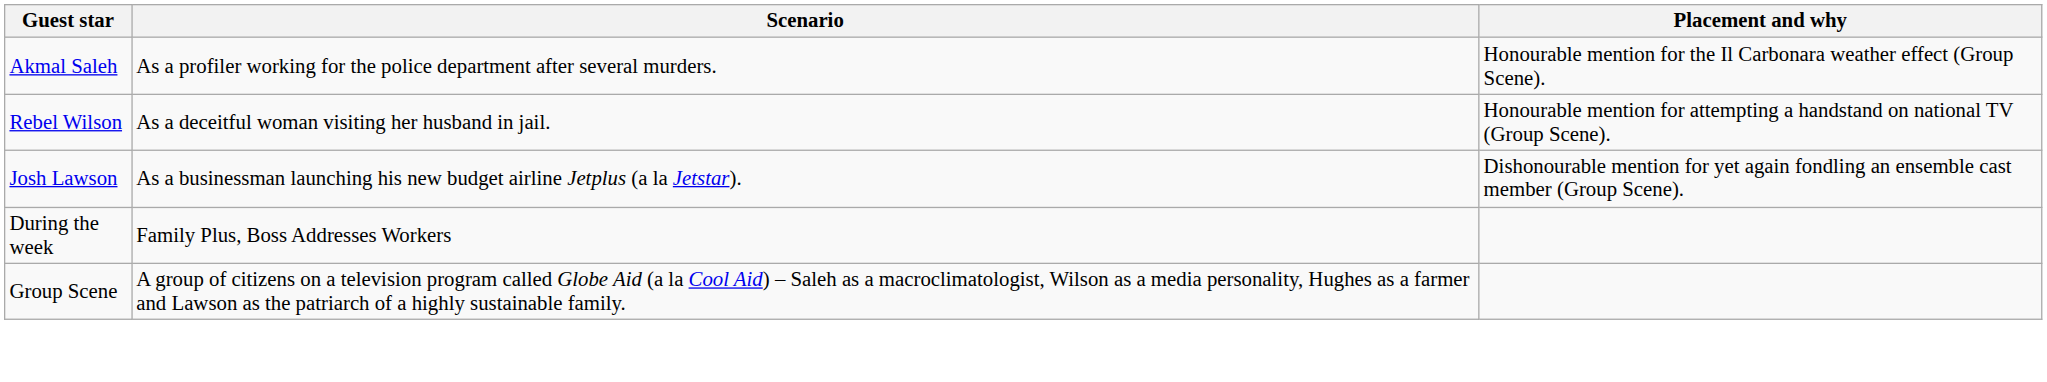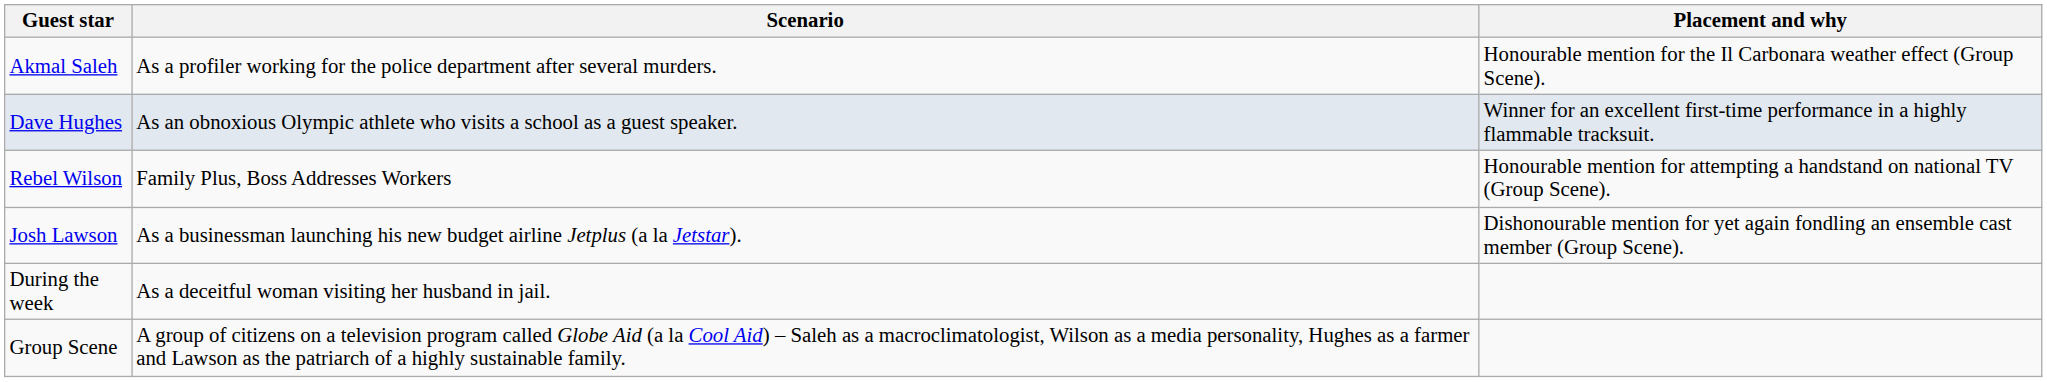+ row: Dave Hughes | As an obnoxious Olympic athlete who visits a school as a guest speaker. | Winner for an excellent first-time performance in a highly flammable tracksuit.
Rebel Wilson | Scenario: As a deceitful woman visiting her husband in jail. -> Family Plus, Boss Addresses Workers
During the week | Scenario: Family Plus, Boss Addresses Workers -> As a deceitful woman visiting her husband in jail.
